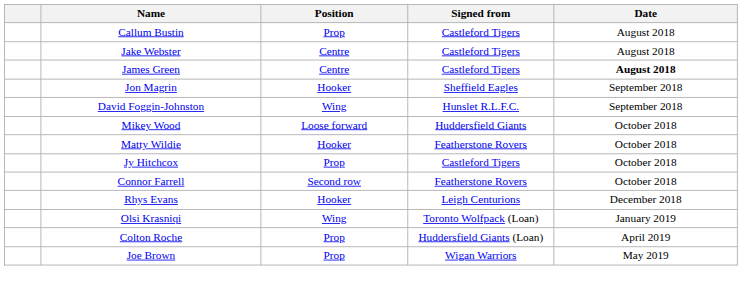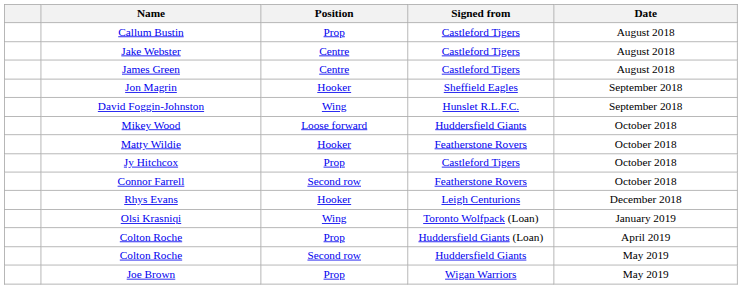James Green | Date: bold -> normal
+ row: Colton Roche | Second row | Huddersfield Giants | May 2019
